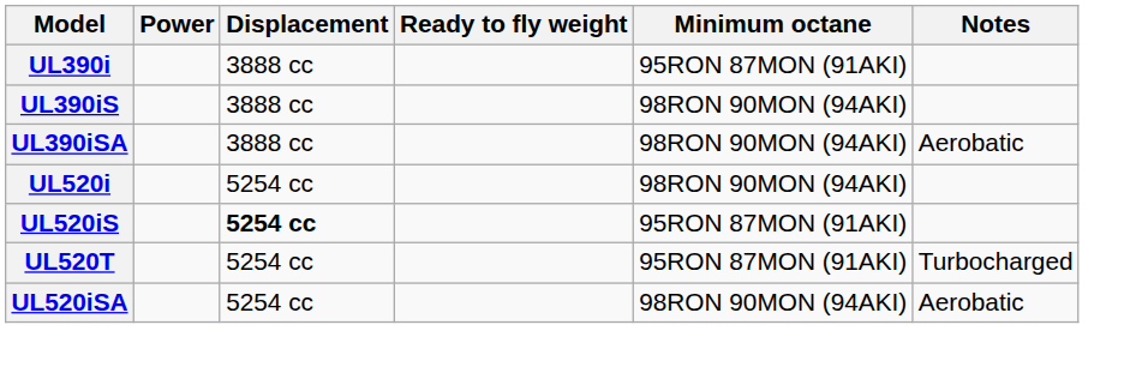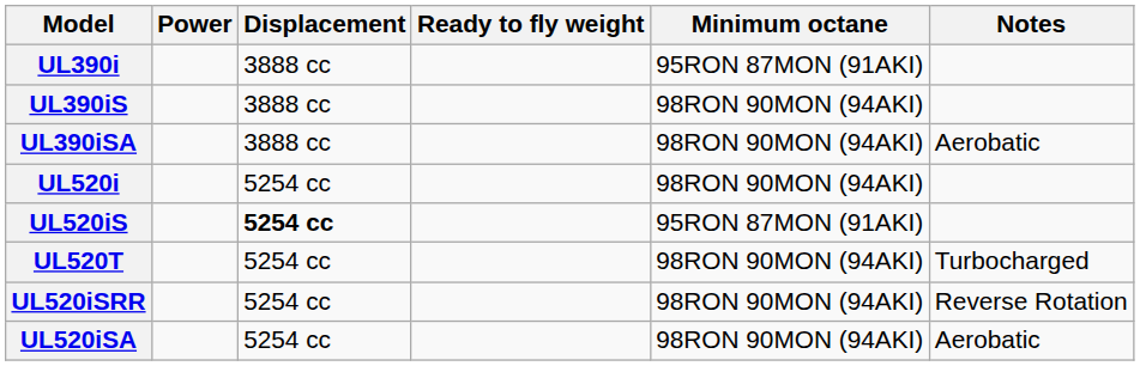UL520T | Minimum octane: 95RON 87MON (91AKI) -> 98RON 90MON (94AKI)
+ row: UL520iSRR | 5254 cc | 98RON 90MON (94AKI) | Reverse Rotation
